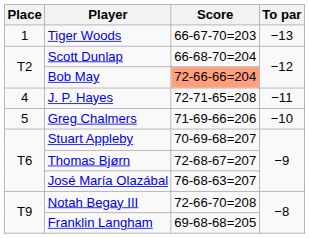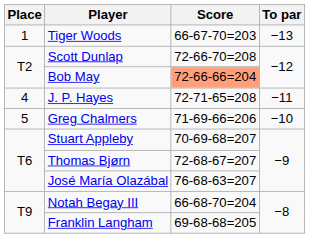Scott Dunlap | Score: 66-68-70=204 -> 72-66-70=208
Notah Begay III | Score: 72-66-70=208 -> 66-68-70=204
